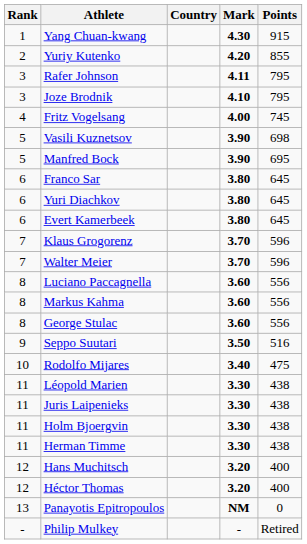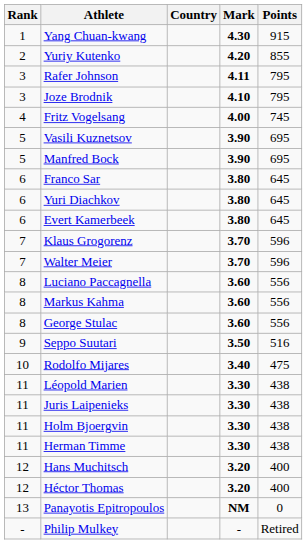Vasili Kuznetsov | Points: 698 -> 695
